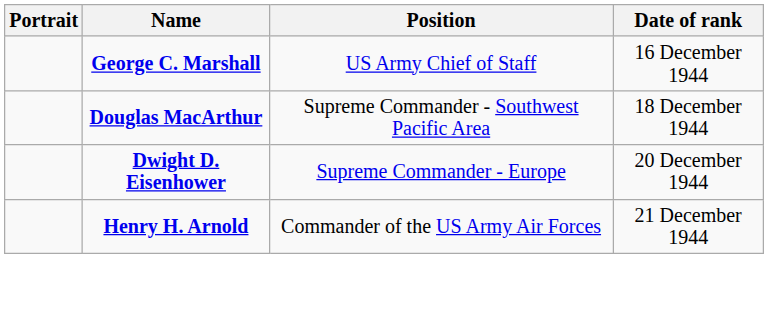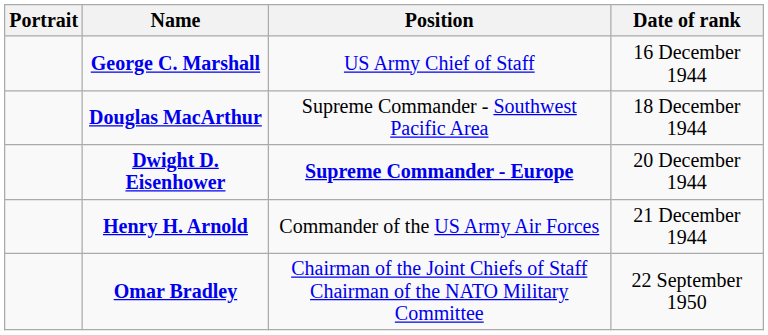Dwight D. Eisenhower | Position: normal -> bold
+ row: Omar Bradley | Chairman of the Joint Chiefs of Staff Chairman of the NATO Military Committee | 22 September 1950
